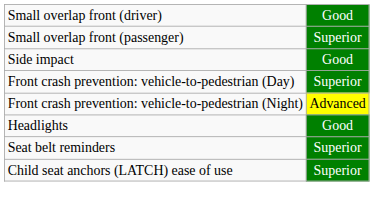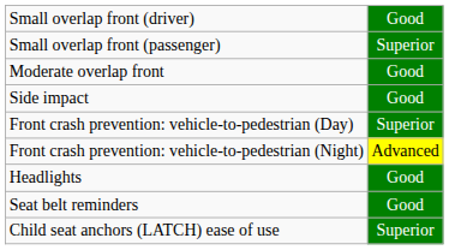+ row: Moderate overlap front | Good
Seat belt reminders | column 2: Superior -> Good
